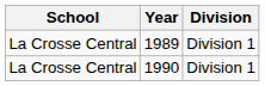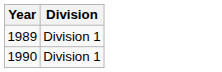- column: School | La Crosse Central | La Crosse Central
